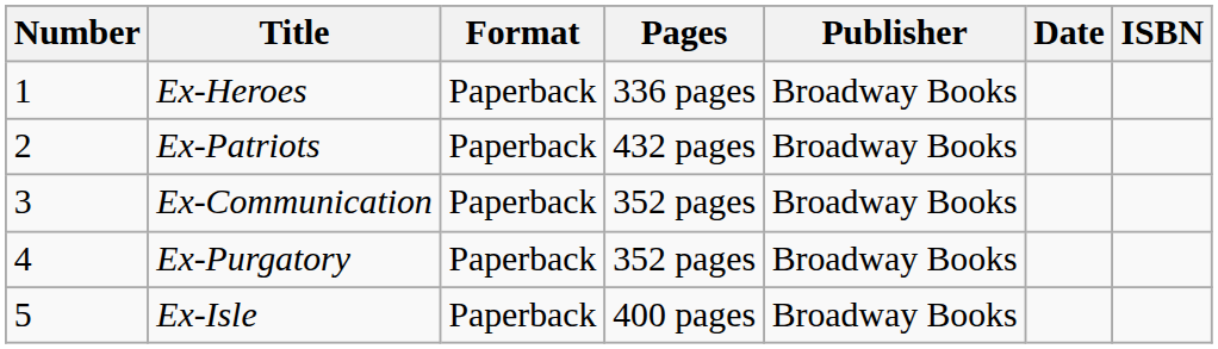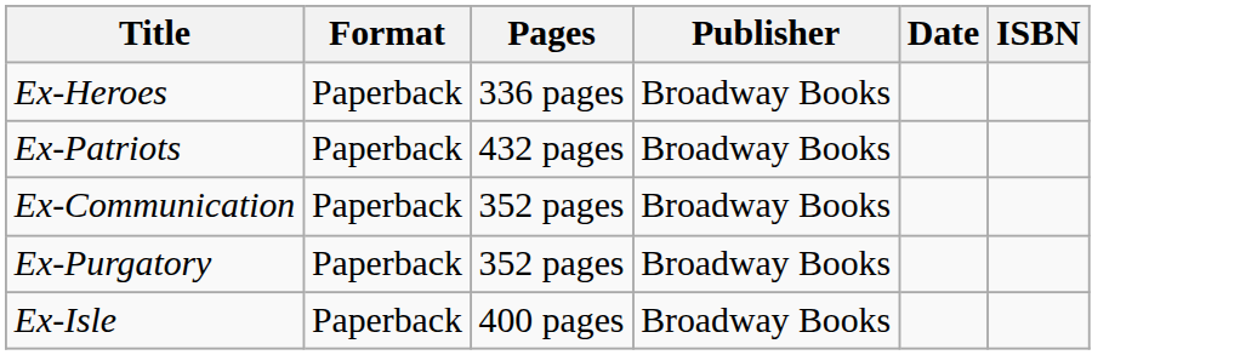- column: Number | 1 | 2 | 3 | 4 | 5
